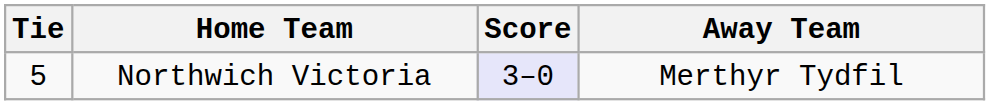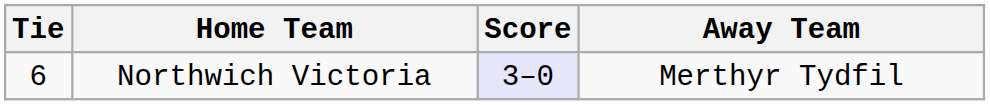Northwich Victoria | Tie: 5 -> 6
